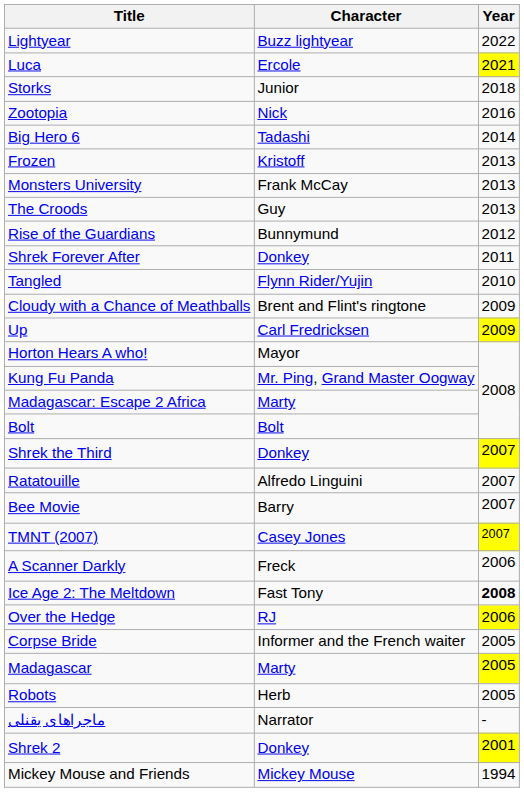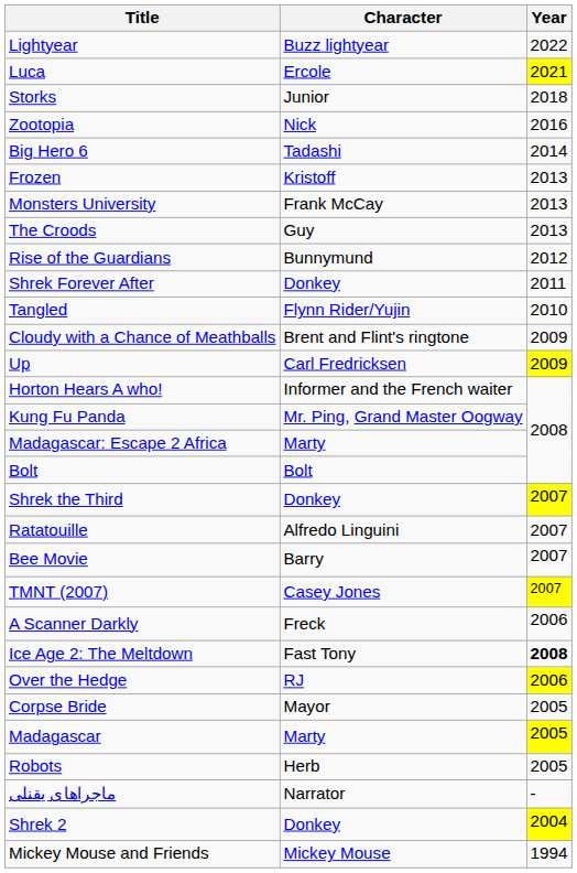Horton Hears A who! | Character: Mayor -> Informer and the French waiter
Corpse Bride | Character: Informer and the French waiter -> Mayor
Shrek 2 | Year: 2001 -> 2004
